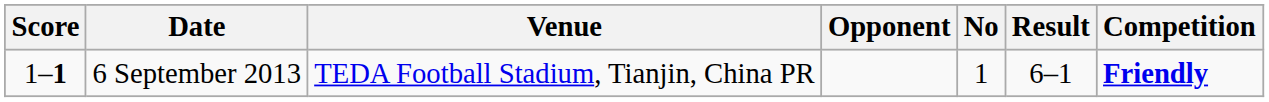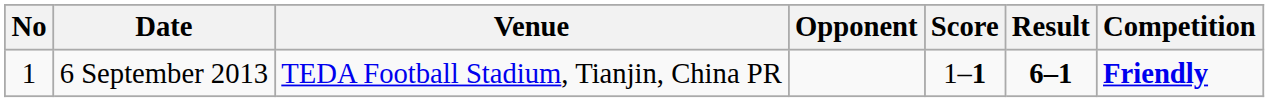columns swapped: No <-> Score
6 September 2013 | Result: normal -> bold
